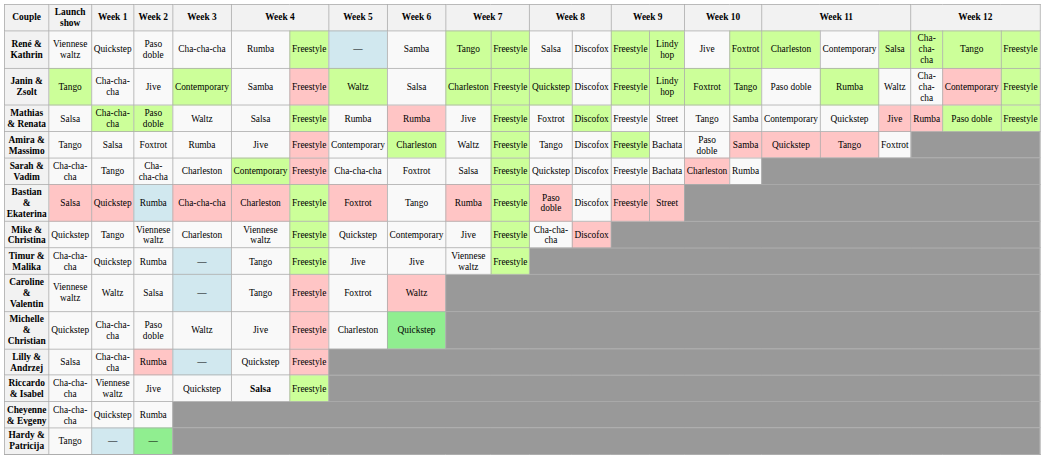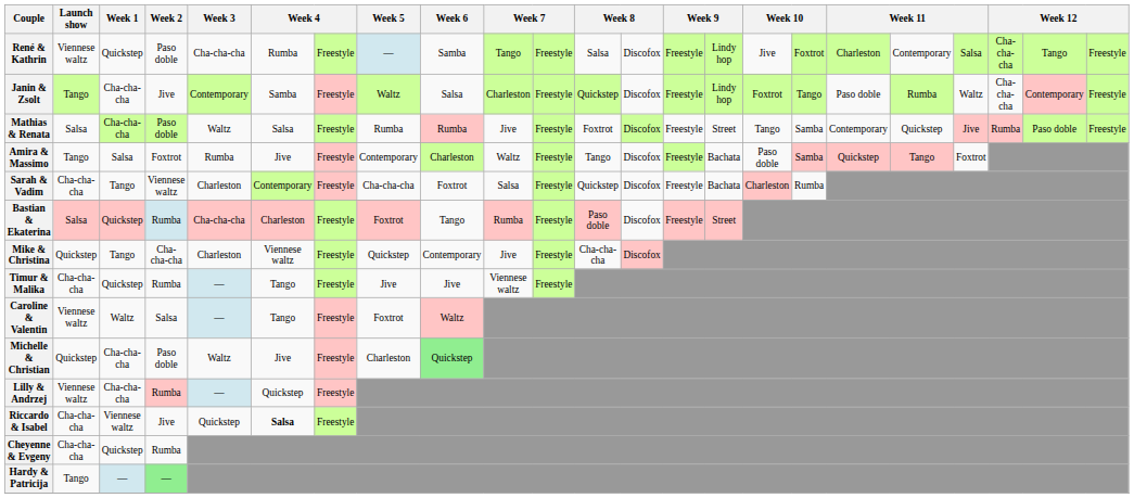Sarah & Vadim | Week 2: Cha-cha-cha -> Viennese waltz
Mike & Christina | Week 2: Viennese waltz -> Cha-cha-cha
Lilly & Andrzej | Launch show: Salsa -> Viennese waltz
